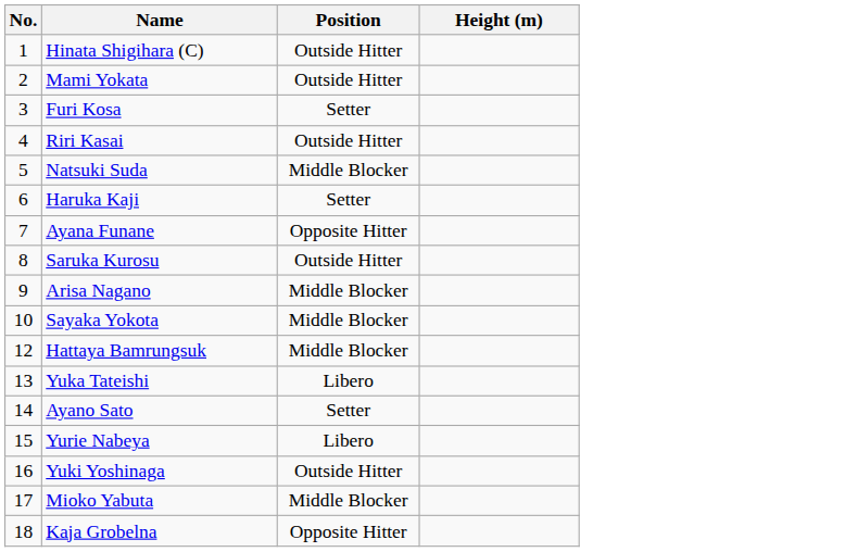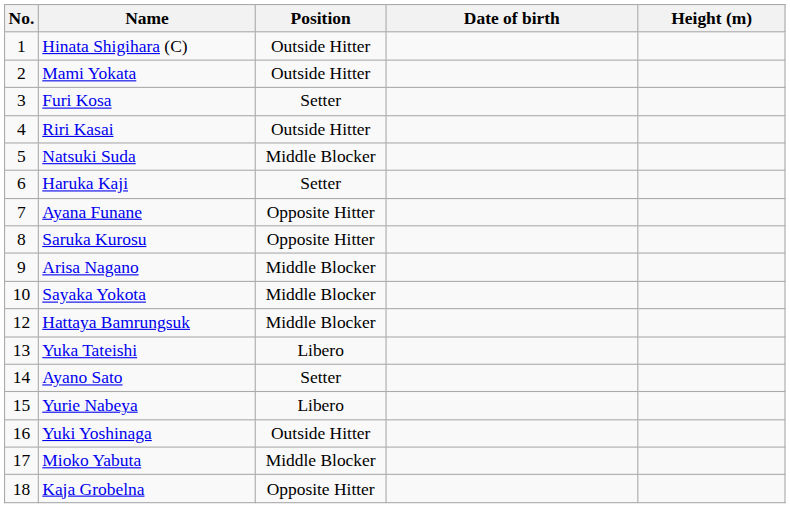+ column: Date of birth
Saruka Kurosu | Position: Outside Hitter -> Opposite Hitter
